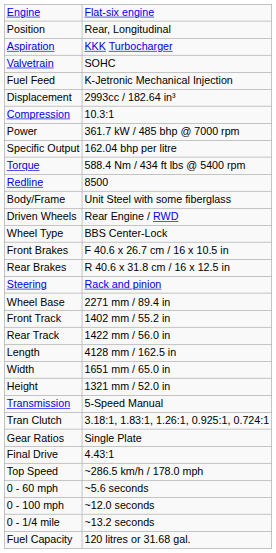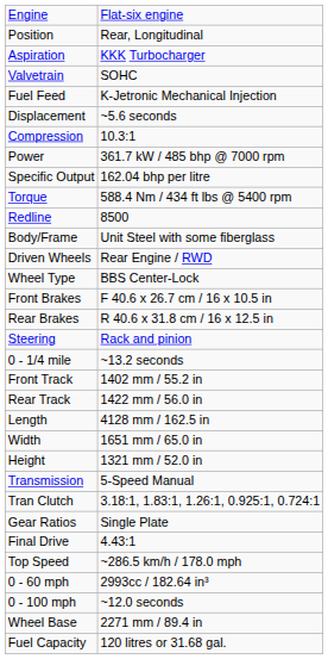Displacement | column 2: 2993cc / 182.64 in³ -> ~5.6 seconds
rows swapped: Wheel Base <-> 0 - 1/4 mile
0 - 60 mph | column 2: ~5.6 seconds -> 2993cc / 182.64 in³
